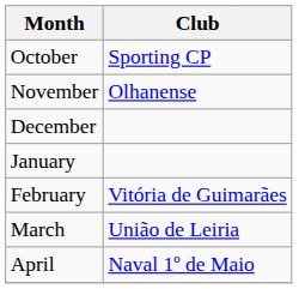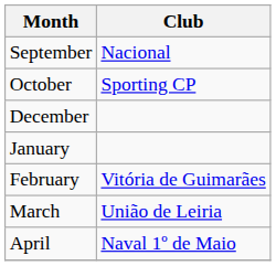+ row: September | Nacional
- row: November | Olhanense
